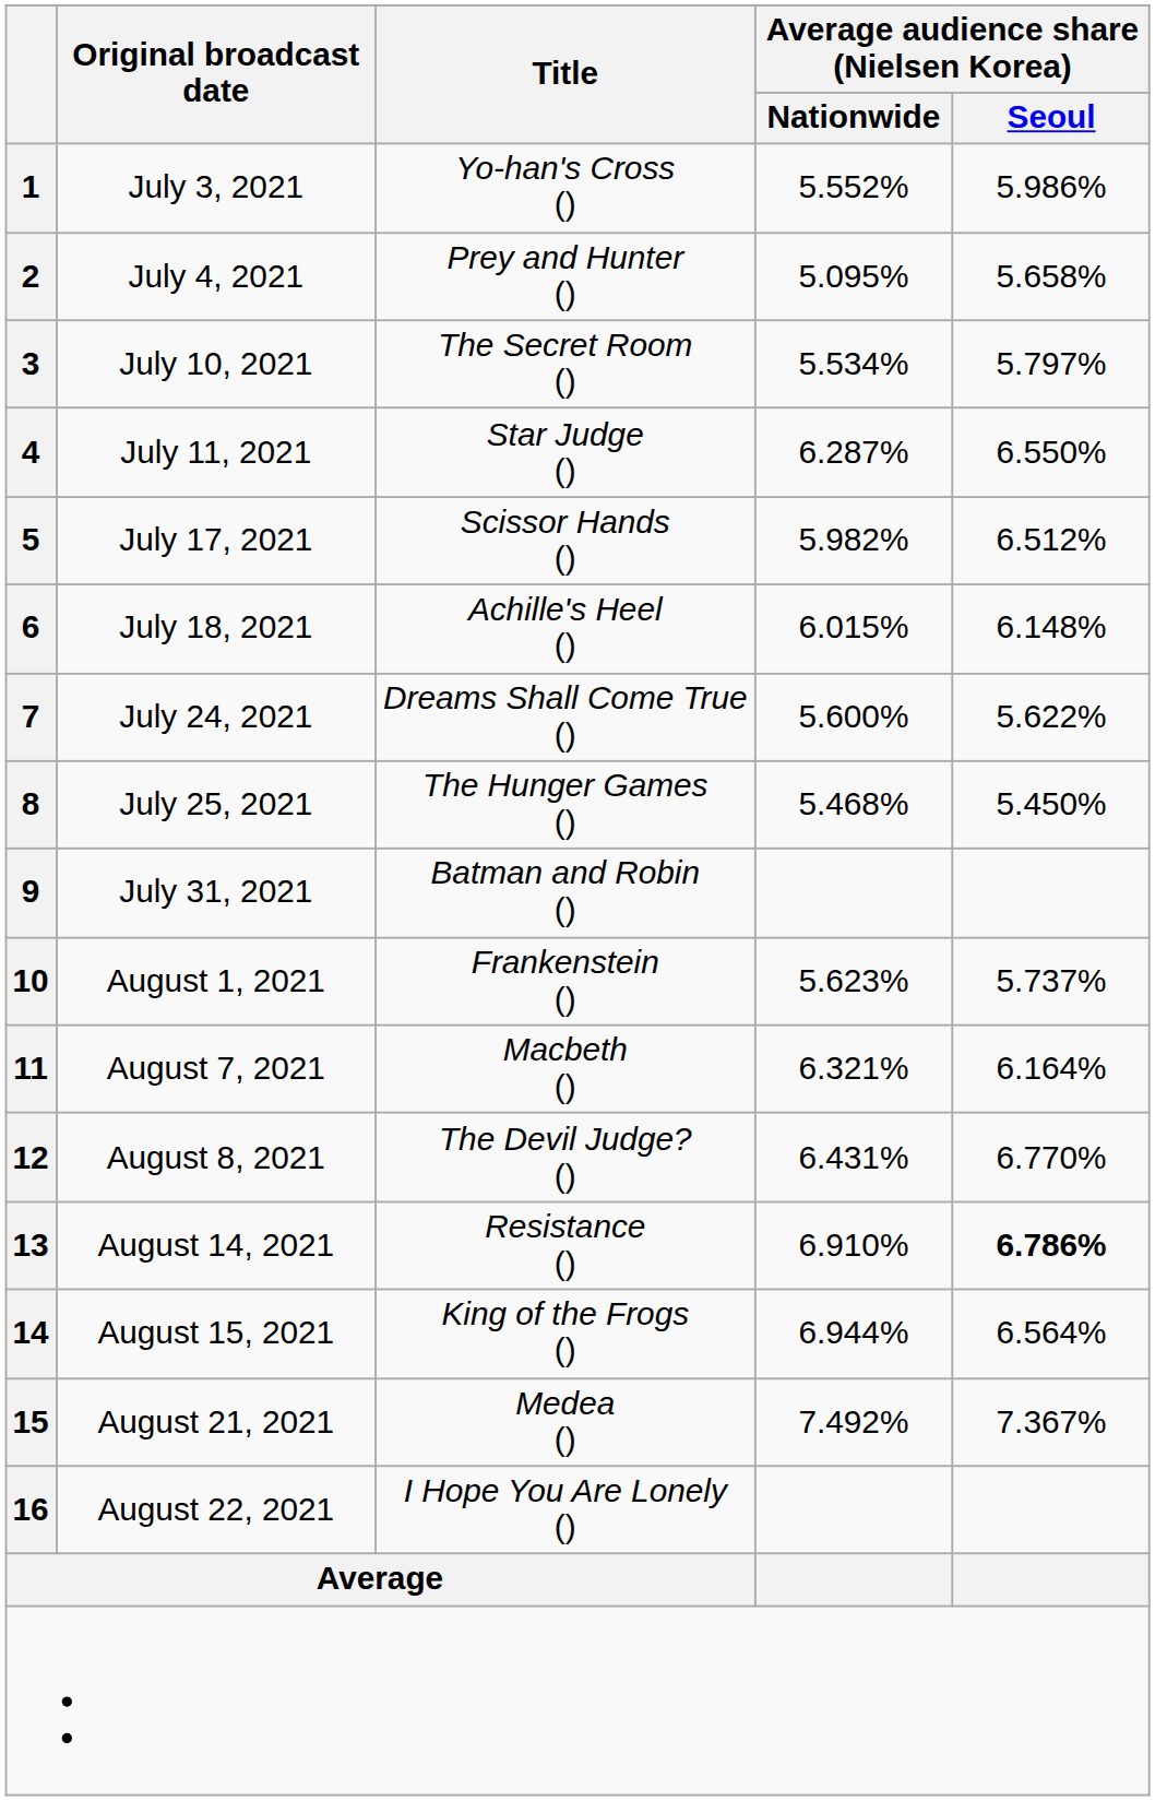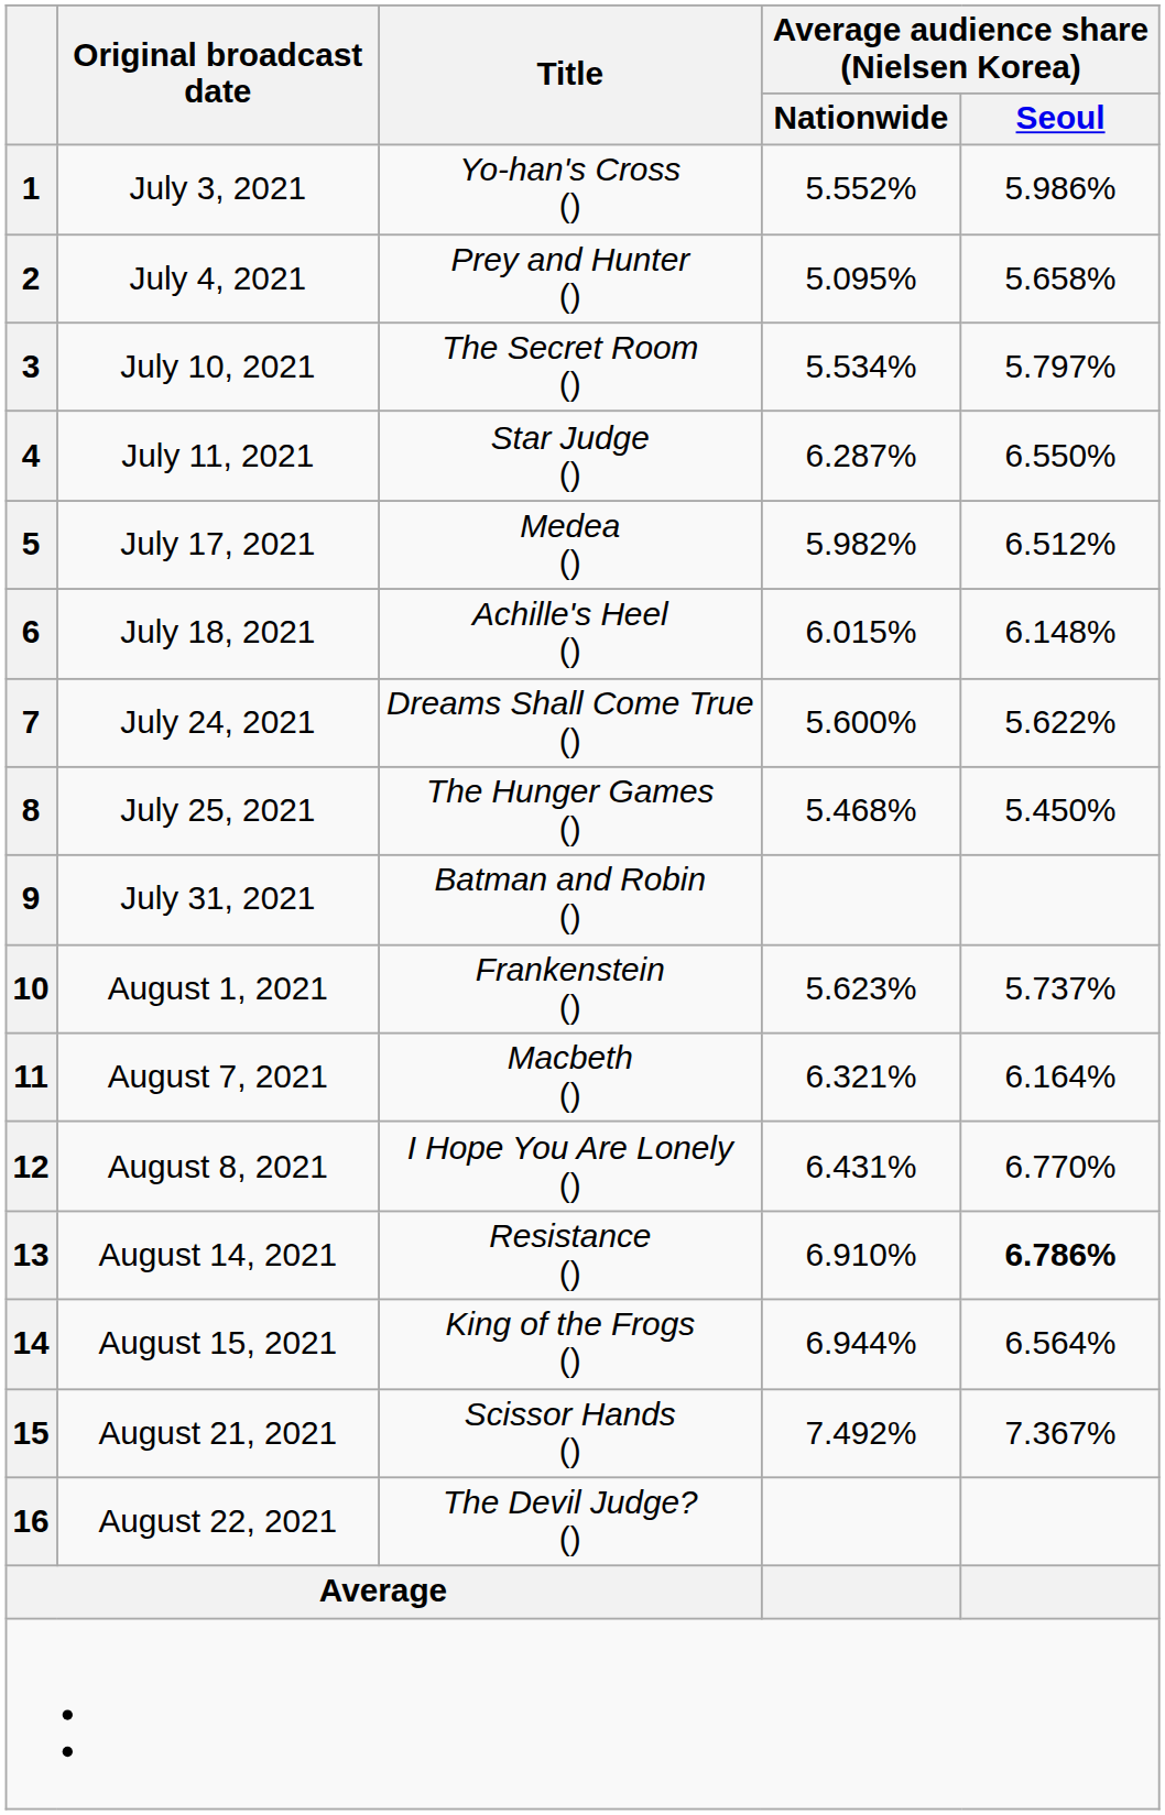5 | Title: Scissor Hands () -> Medea ()
12 | Title: The Devil Judge? () -> I Hope You Are Lonely ()
15 | Title: Medea () -> Scissor Hands ()
16 | Title: I Hope You Are Lonely () -> The Devil Judge? ()
